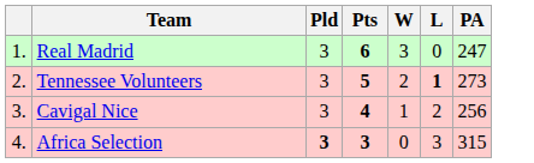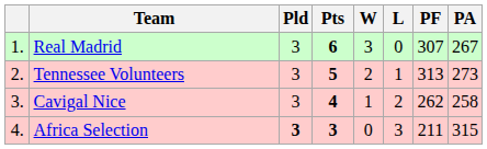+ column: PF | 307 | 313 | 262 | 211
Real Madrid | PA: 247 -> 267
Tennessee Volunteers | L: bold -> normal
Cavigal Nice | PA: 256 -> 258
